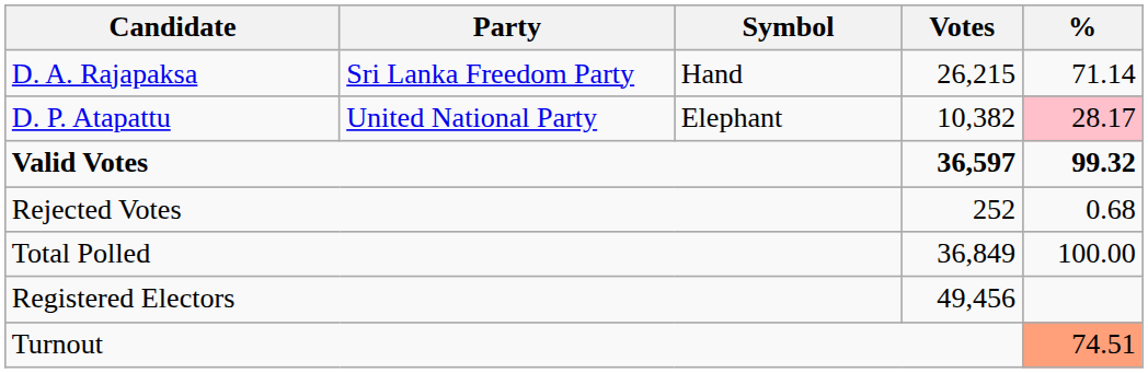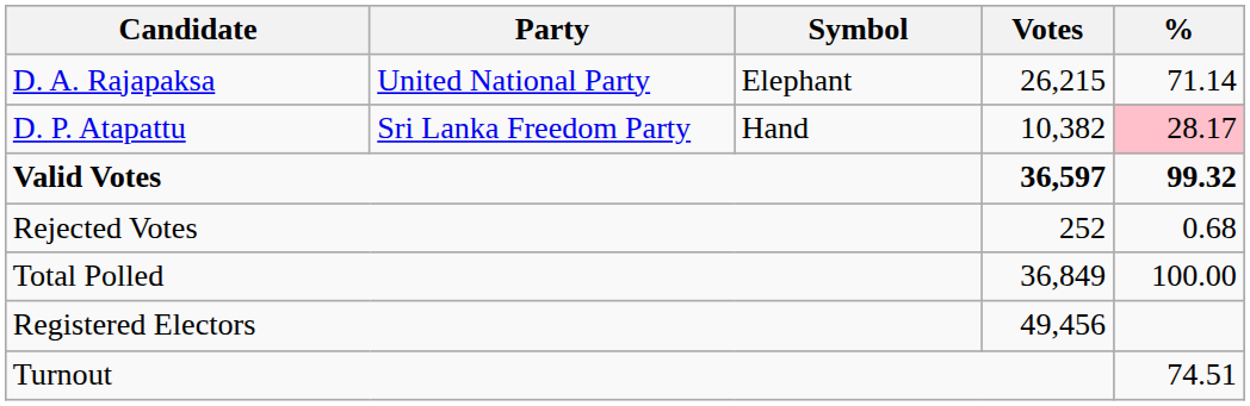D. A. Rajapaksa | Party: Sri Lanka Freedom Party -> United National Party
D. A. Rajapaksa | Symbol: Hand -> Elephant
D. P. Atapattu | Party: United National Party -> Sri Lanka Freedom Party
D. P. Atapattu | Symbol: Elephant -> Hand
Turnout | %: lightsalmon background -> no background
